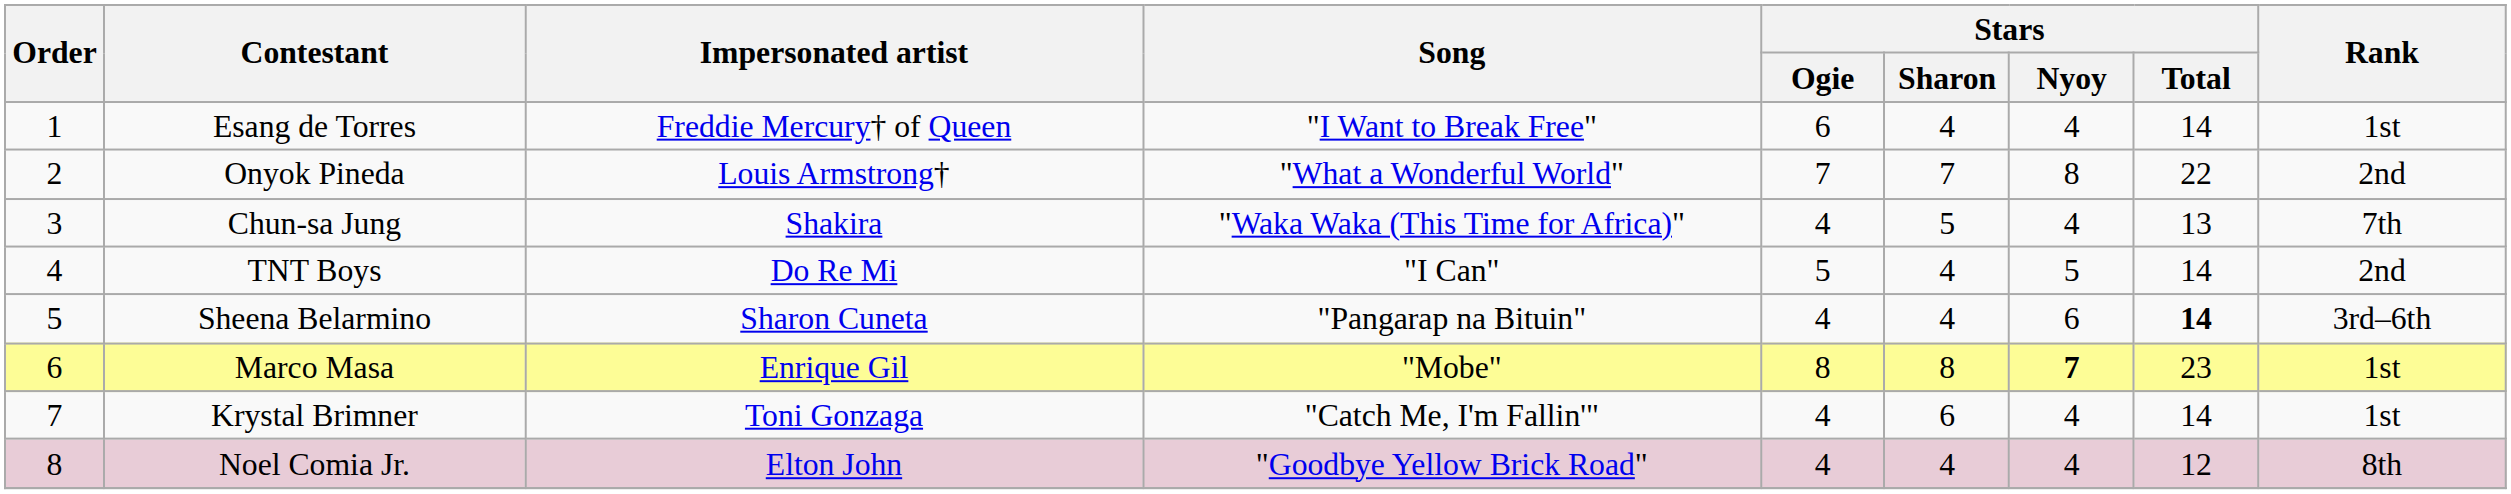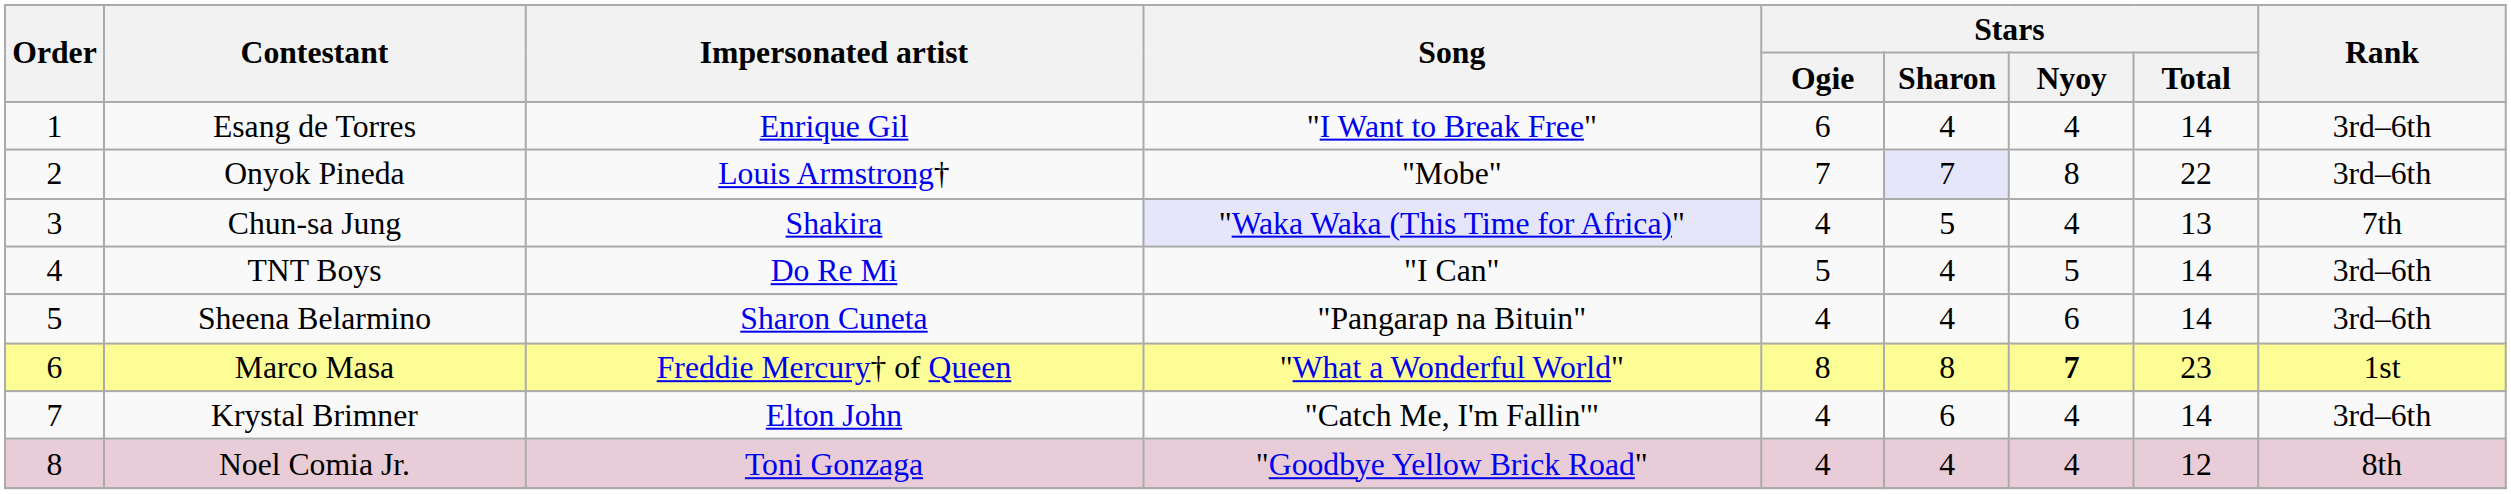Esang de Torres | Impersonated artist: Freddie Mercury† of Queen -> Enrique Gil
Esang de Torres | Rank: 1st -> 3rd–6th
Onyok Pineda | Song: "What a Wonderful World" -> "Mobe"
Onyok Pineda | Stars / Sharon: no background -> lavender background
Onyok Pineda | Rank: 2nd -> 3rd–6th
Chun-sa Jung | Song: no background -> lavender background
TNT Boys | Rank: 2nd -> 3rd–6th
Sheena Belarmino | Stars / Total: bold -> normal
Marco Masa | Impersonated artist: Enrique Gil -> Freddie Mercury† of Queen
Marco Masa | Song: "Mobe" -> "What a Wonderful World"
Krystal Brimner | Impersonated artist: Toni Gonzaga -> Elton John
Krystal Brimner | Rank: 1st -> 3rd–6th
Noel Comia Jr. | Impersonated artist: Elton John -> Toni Gonzaga
